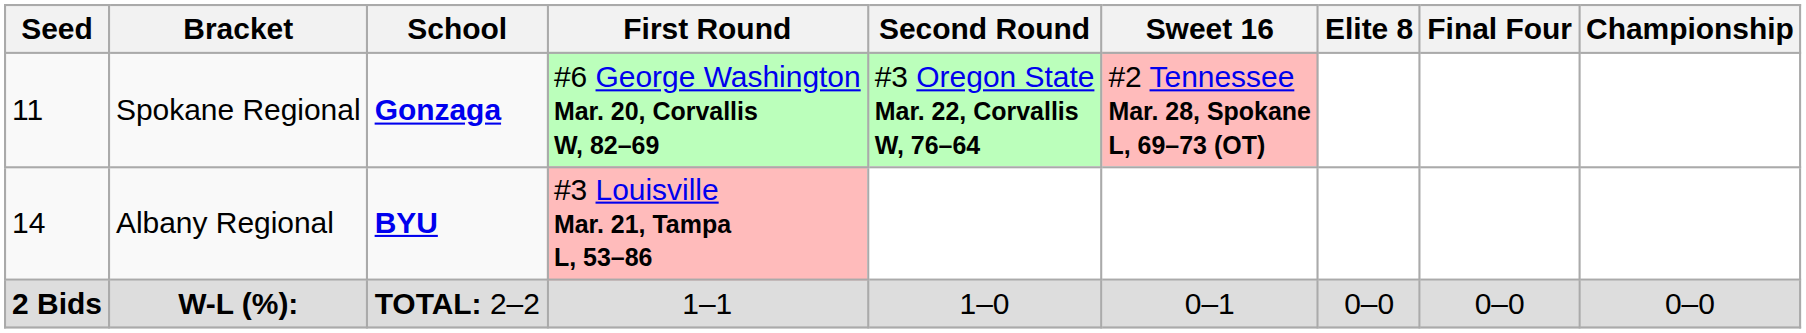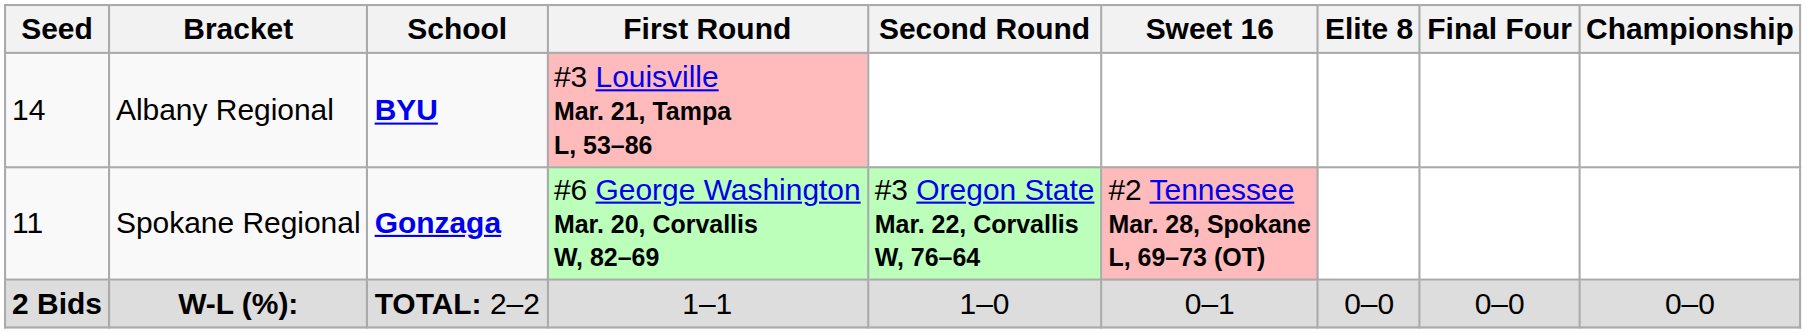rows swapped: Spokane Regional <-> Albany Regional
